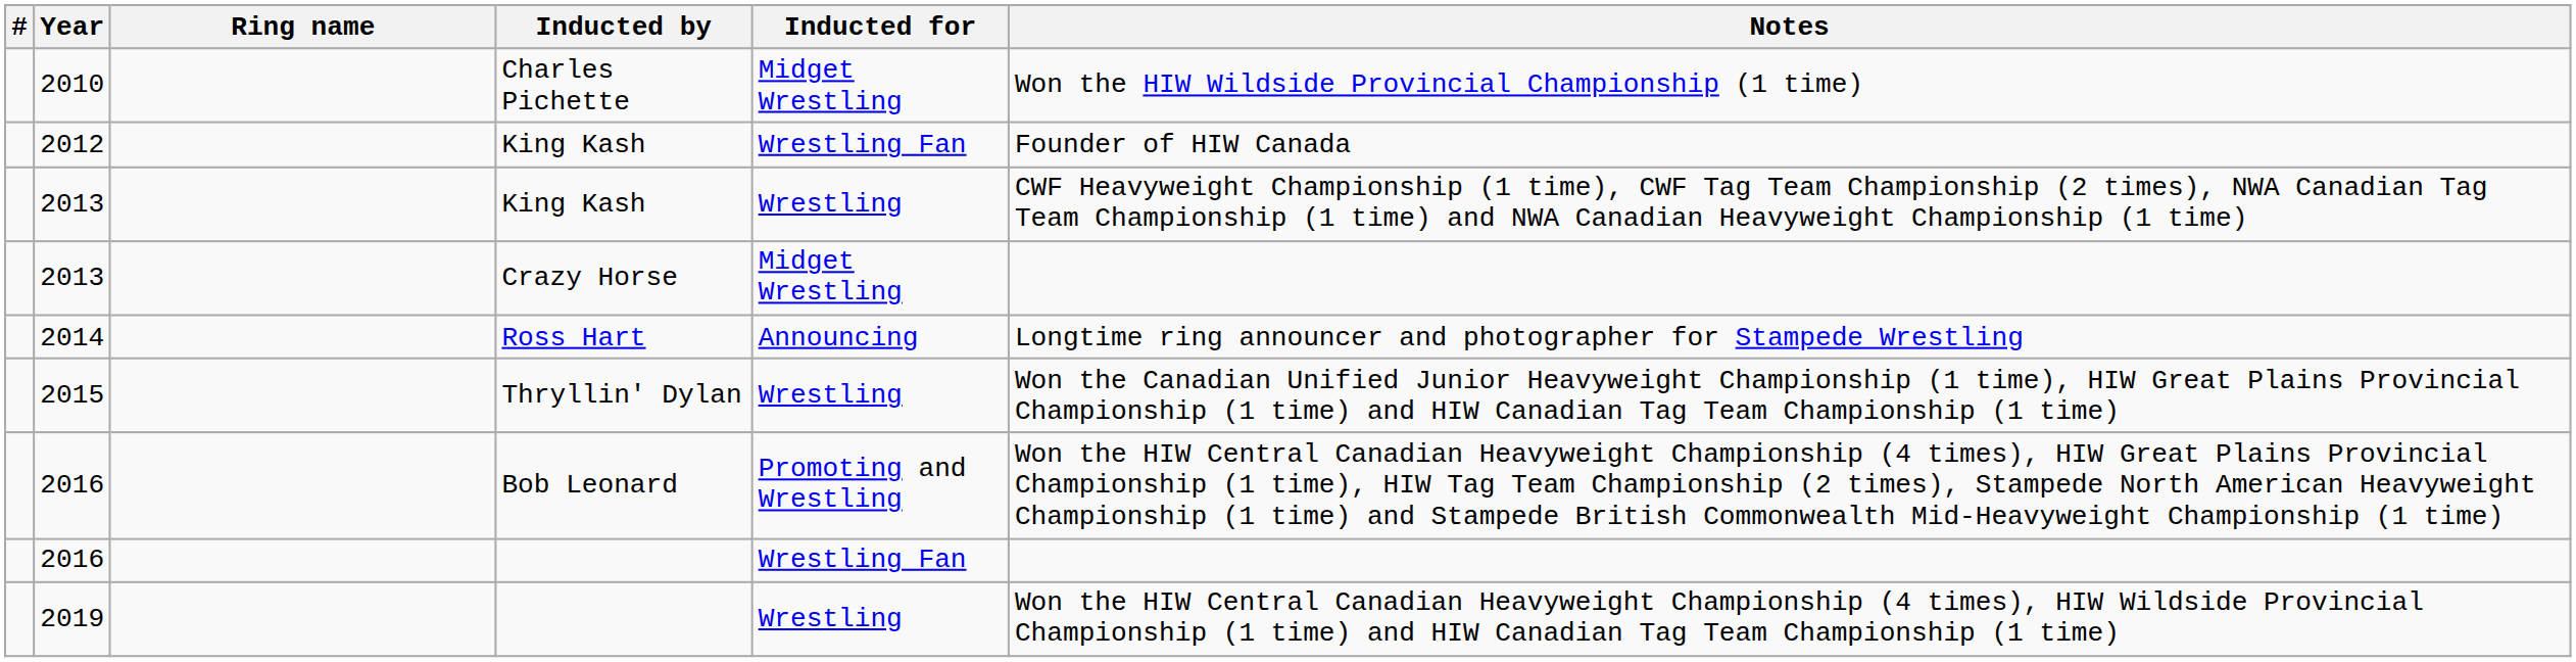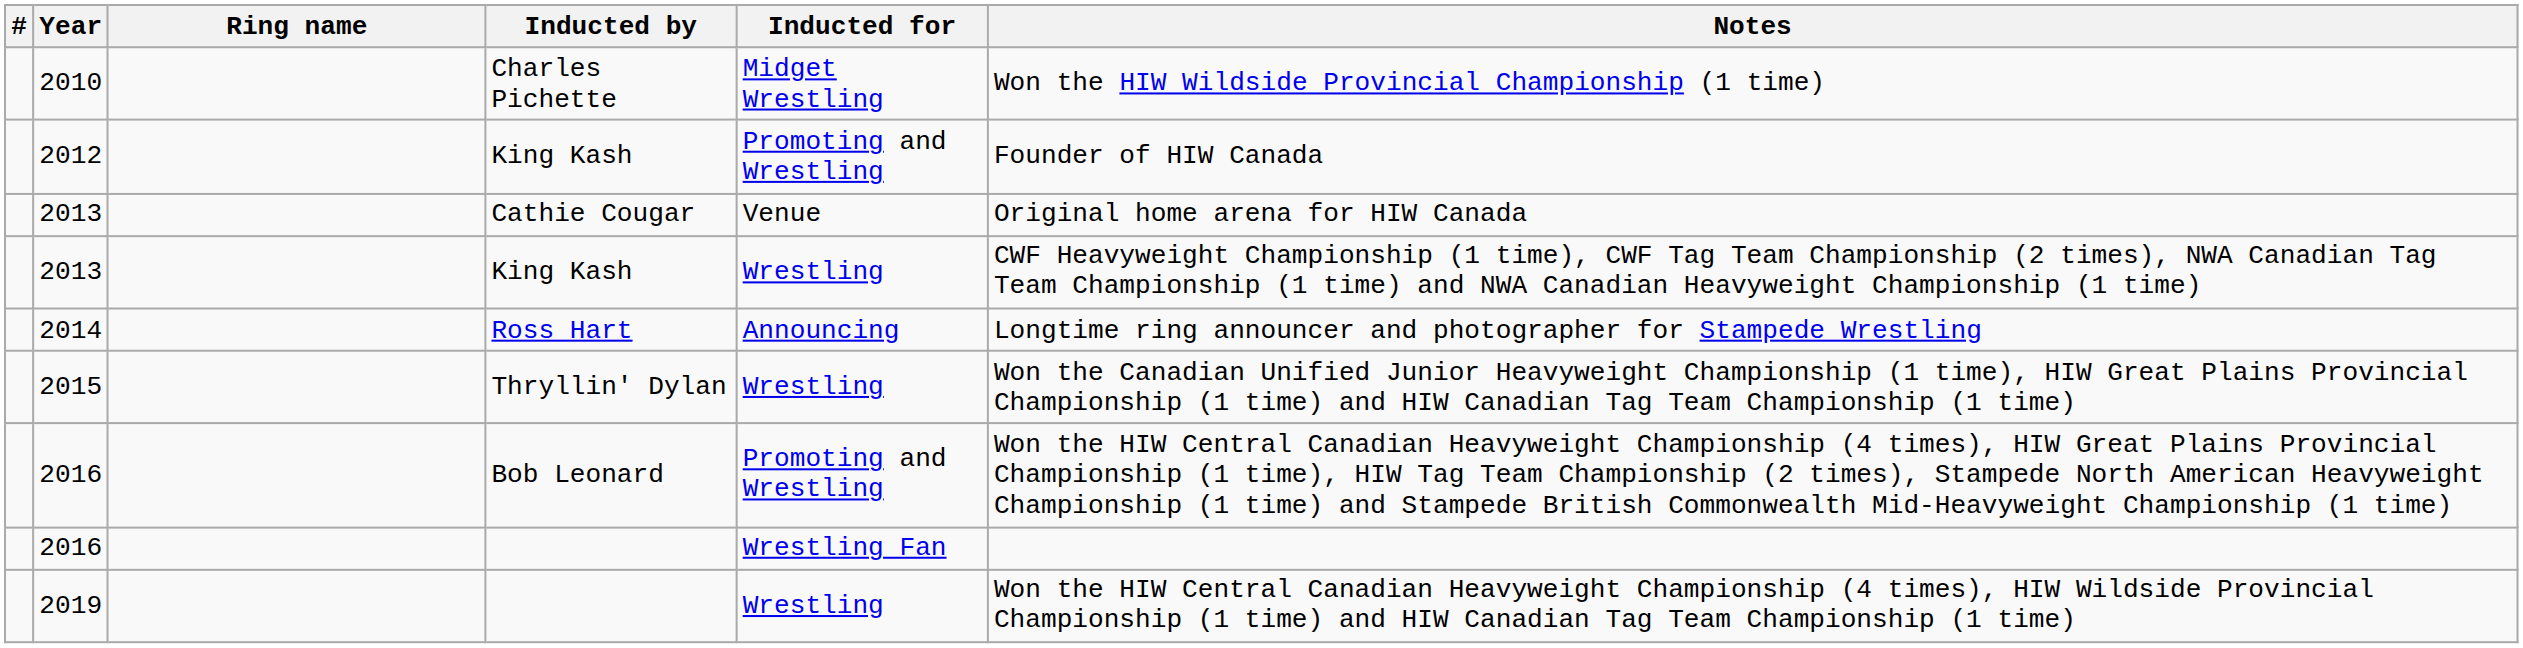2012 / King Kash | Inducted for: Wrestling Fan -> Promoting and Wrestling
+ row: 2013 | Cathie Cougar | Venue | Original home arena for HIW Canada
- row: 2013 | Crazy Horse | Midget Wrestling
